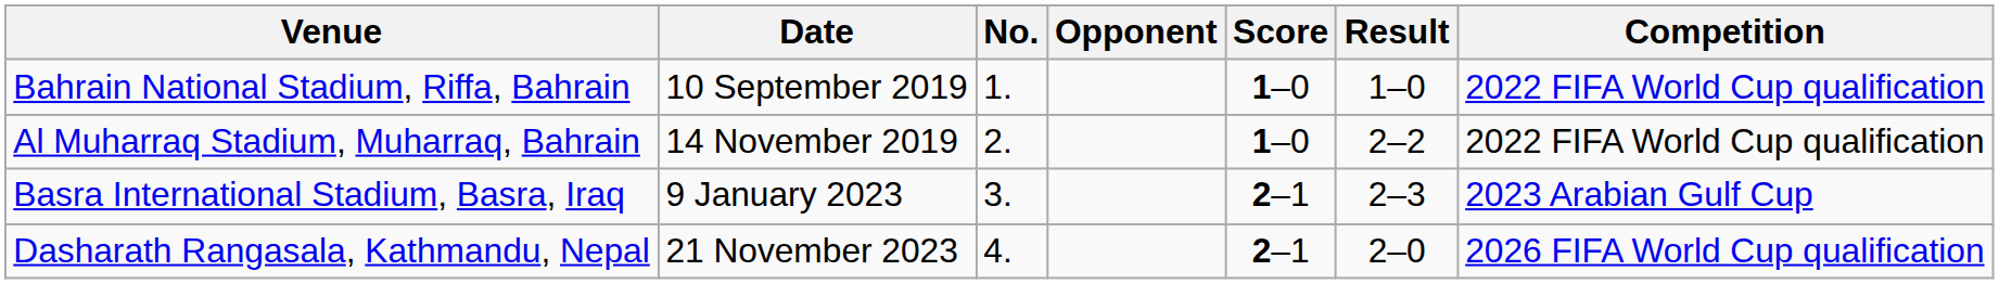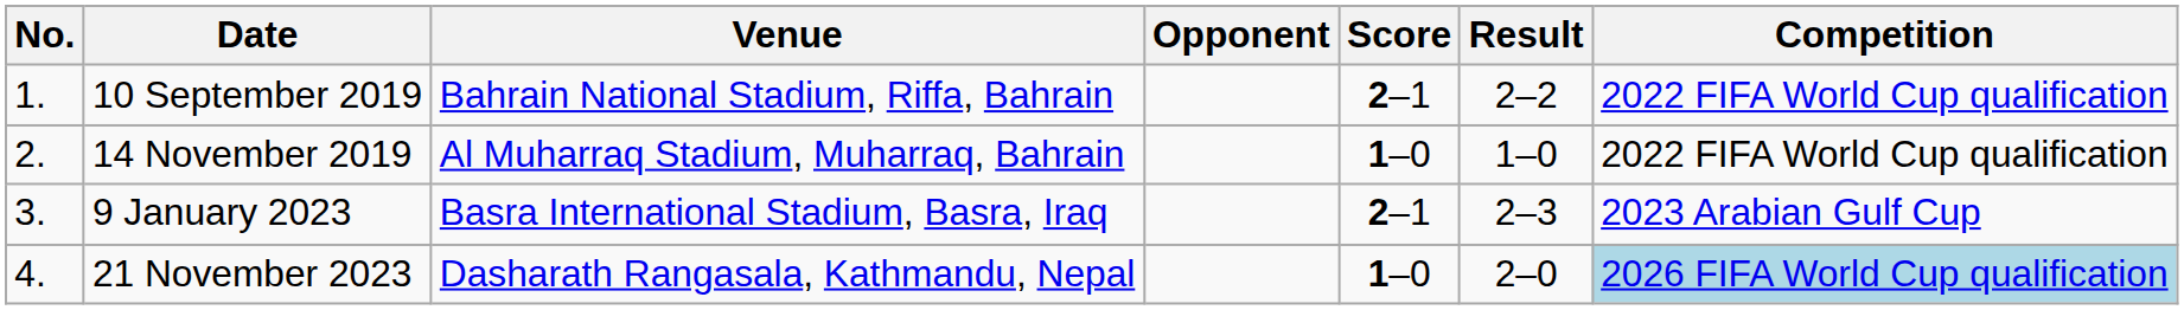columns swapped: No. <-> Venue
10 September 2019 | Score: 1–0 -> 2–1
10 September 2019 | Result: 1–0 -> 2–2
14 November 2019 | Result: 2–2 -> 1–0
21 November 2023 | Score: 2–1 -> 1–0
21 November 2023 | Competition: no background -> lightblue background
